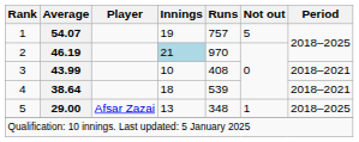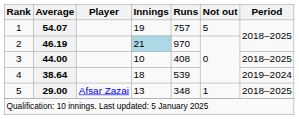3 | Average: 43.99 -> 44.00
3 | Period: 2018–2021 -> 2018–2025
4 | Period: 2018–2021 -> 2019–2024
